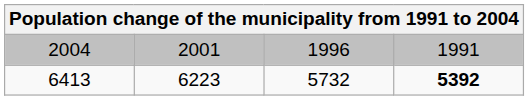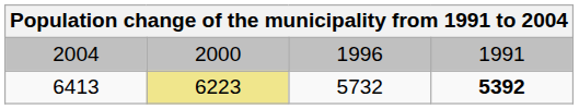2004 | column 2: 2001 -> 2000
6413 | column 2: no background -> khaki background
